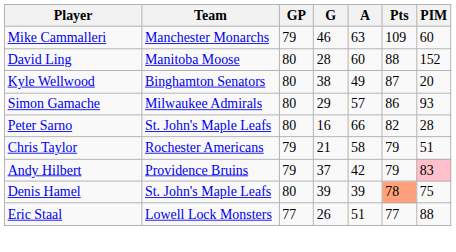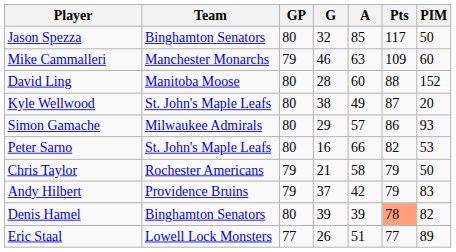+ row: Jason Spezza | Binghamton Senators | 80 | 32 | 85 | 117 | 50
Kyle Wellwood | Team: Binghamton Senators -> St. John's Maple Leafs
Peter Sarno | PIM: 28 -> 53
Chris Taylor | PIM: 51 -> 50
Andy Hilbert | PIM: pink background -> no background
Denis Hamel | Team: St. John's Maple Leafs -> Binghamton Senators
Denis Hamel | PIM: 75 -> 82
Eric Staal | PIM: 88 -> 89
